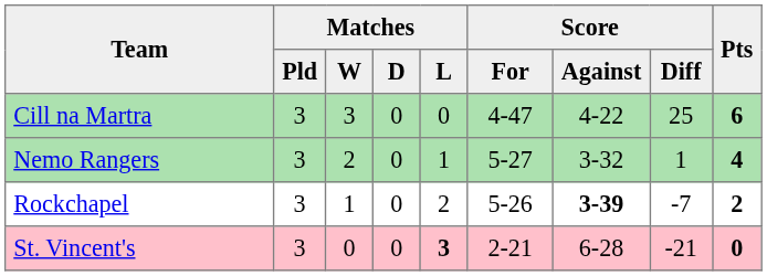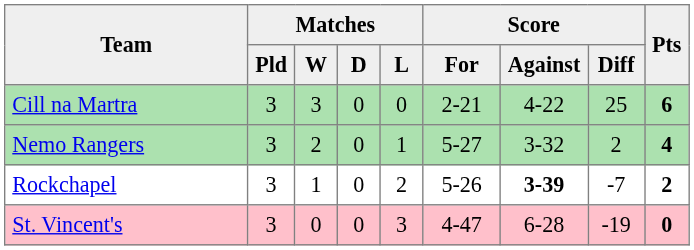Cill na Martra | Score / For: 4-47 -> 2-21
Nemo Rangers | Score / Diff: 1 -> 2
St. Vincent's | Matches / L: bold -> normal
St. Vincent's | Score / For: 2-21 -> 4-47
St. Vincent's | Score / Diff: -21 -> -19
